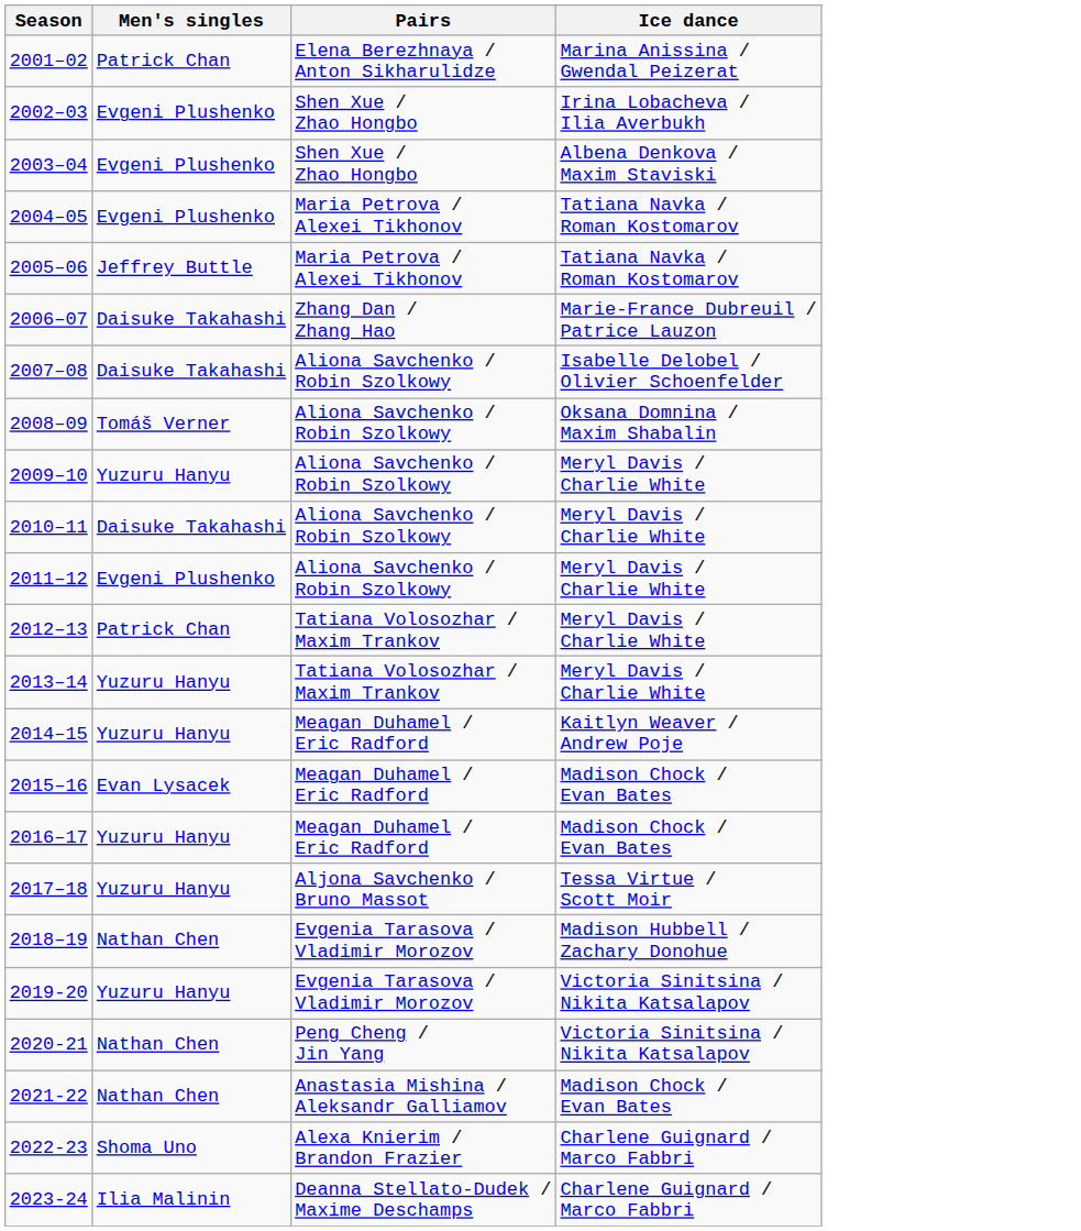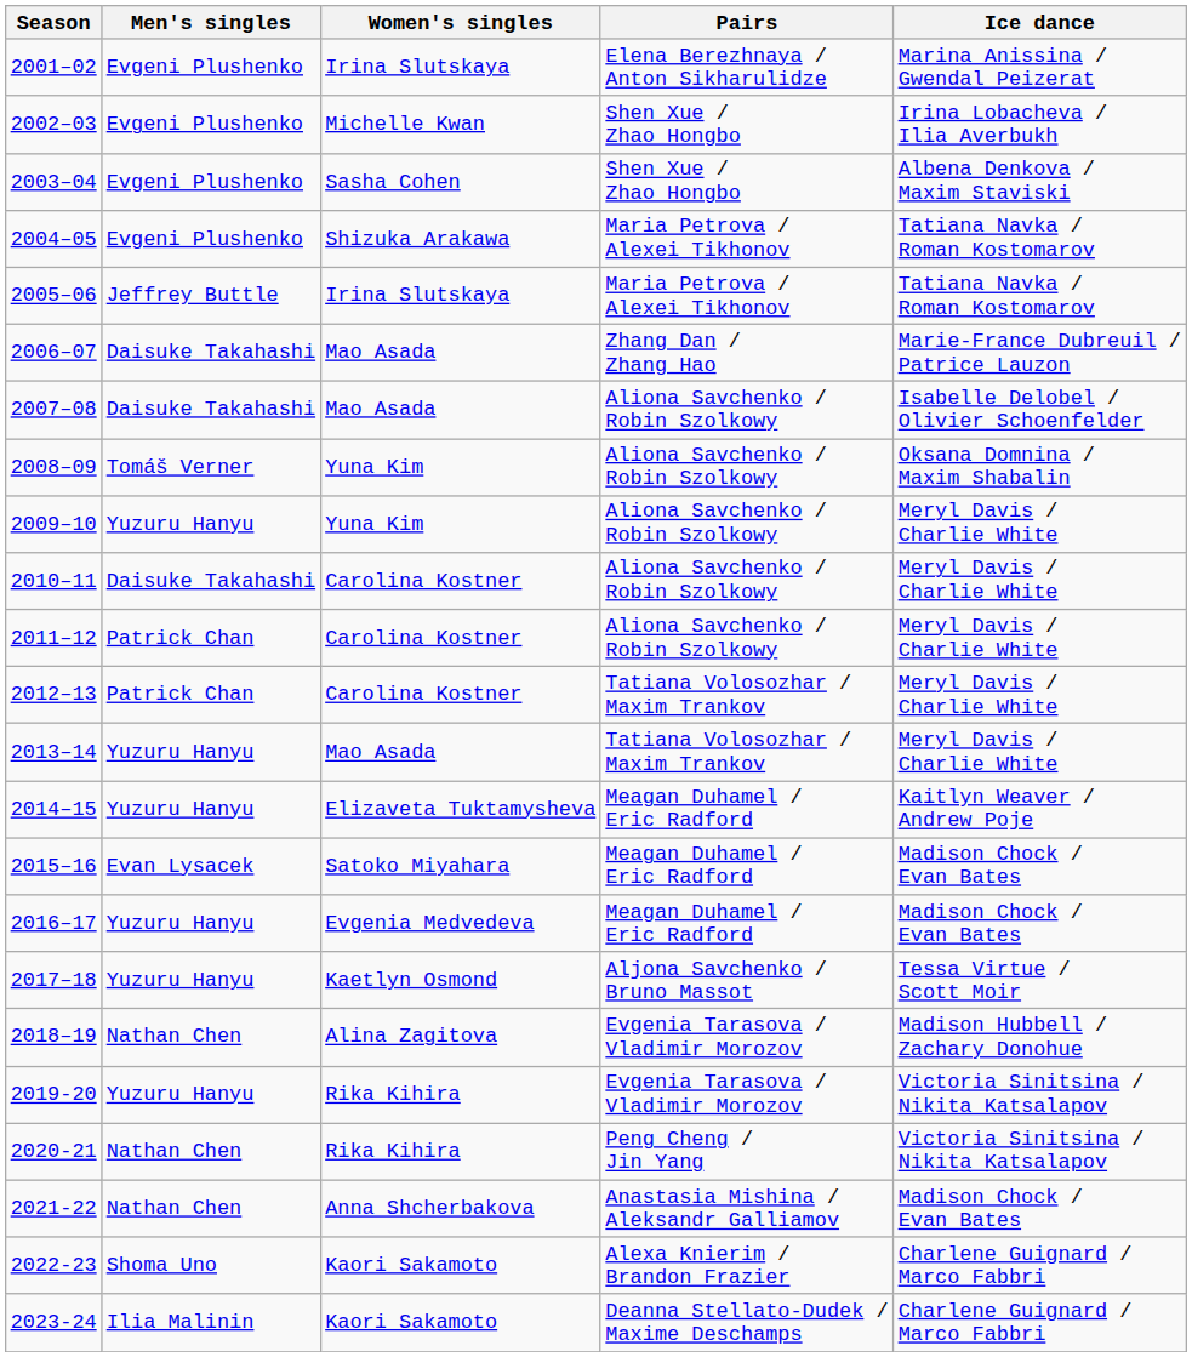+ column: Women's singles | Irina Slutskaya | Michelle Kwan | Sasha Cohen | Shizuka Arakawa | Irina Slutskaya | Mao Asada | Mao Asada | Yuna Kim | Yuna Kim | Carolina Kostner | Carolina Kostner | Carolina Kostner | Mao Asada | Elizaveta Tuktamysheva | Satoko Miyahara | Evgenia Medvedeva | Kaetlyn Osmond | Alina Zagitova | Rika Kihira | Rika Kihira | Anna Shcherbakova | Kaori Sakamoto | Kaori Sakamoto
2001–02 | Men's singles: Patrick Chan -> Evgeni Plushenko
2011–12 | Men's singles: Evgeni Plushenko -> Patrick Chan
